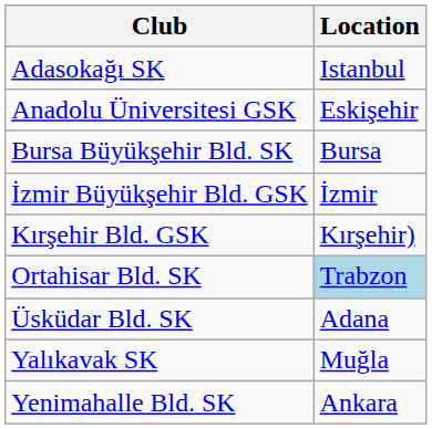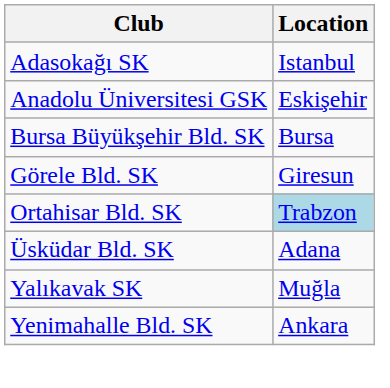+ row: Görele Bld. SK | Giresun
- row: İzmir Büyükşehir Bld. GSK | İzmir
- row: Kırşehir Bld. GSK | Kırşehir)
